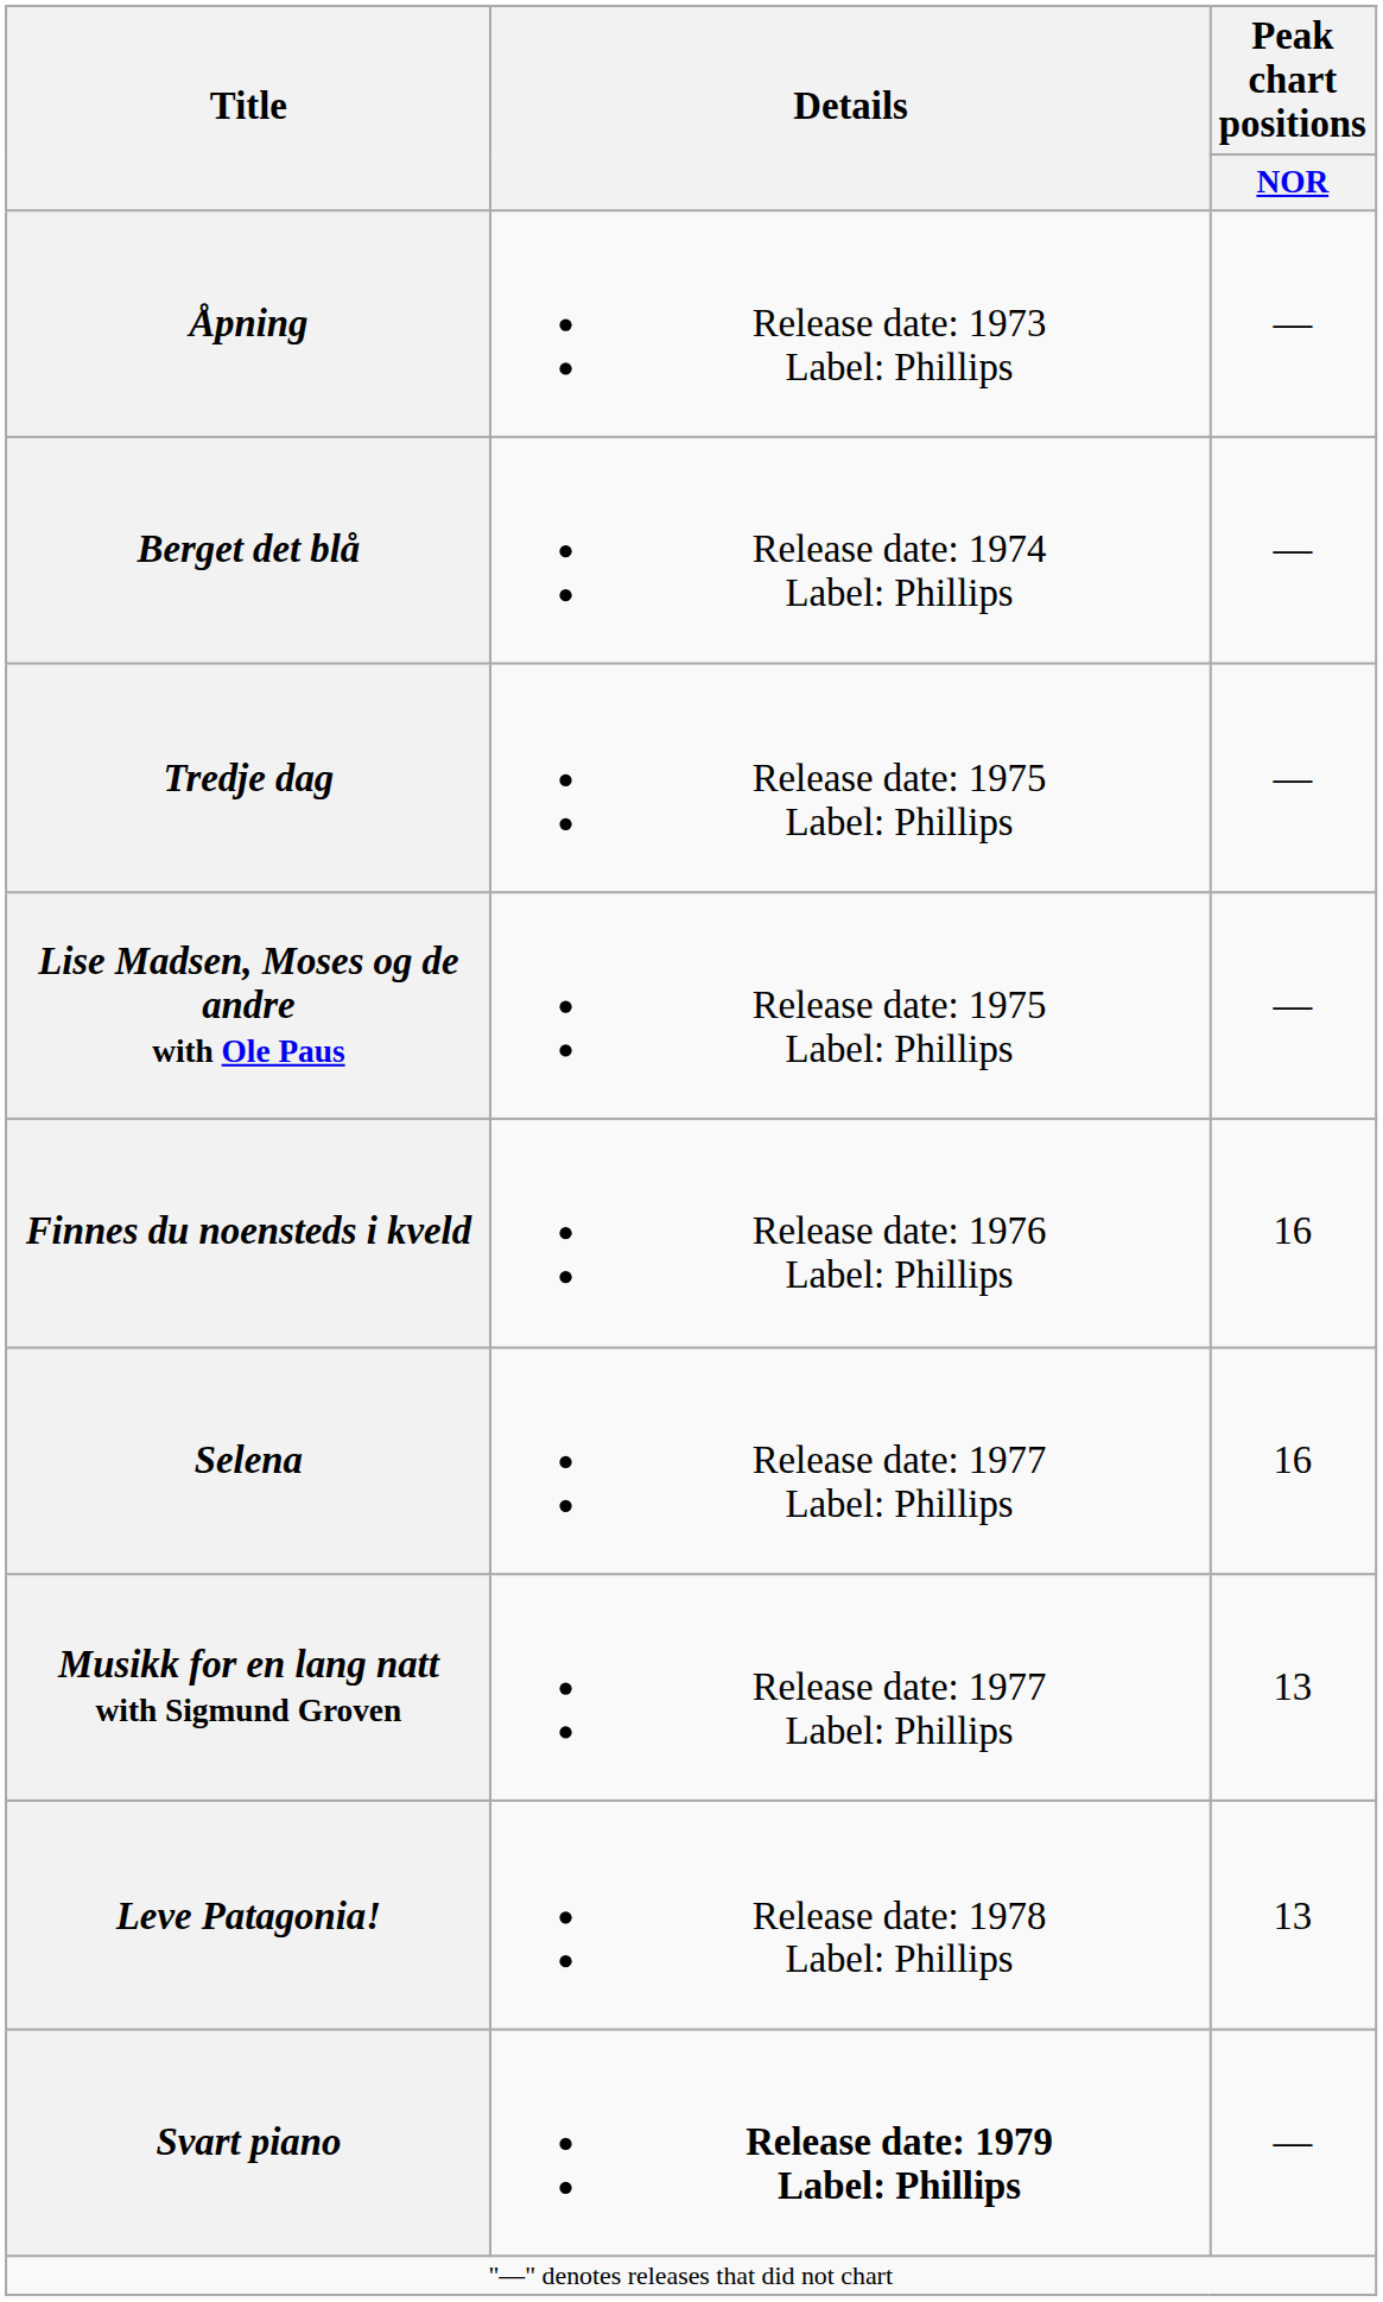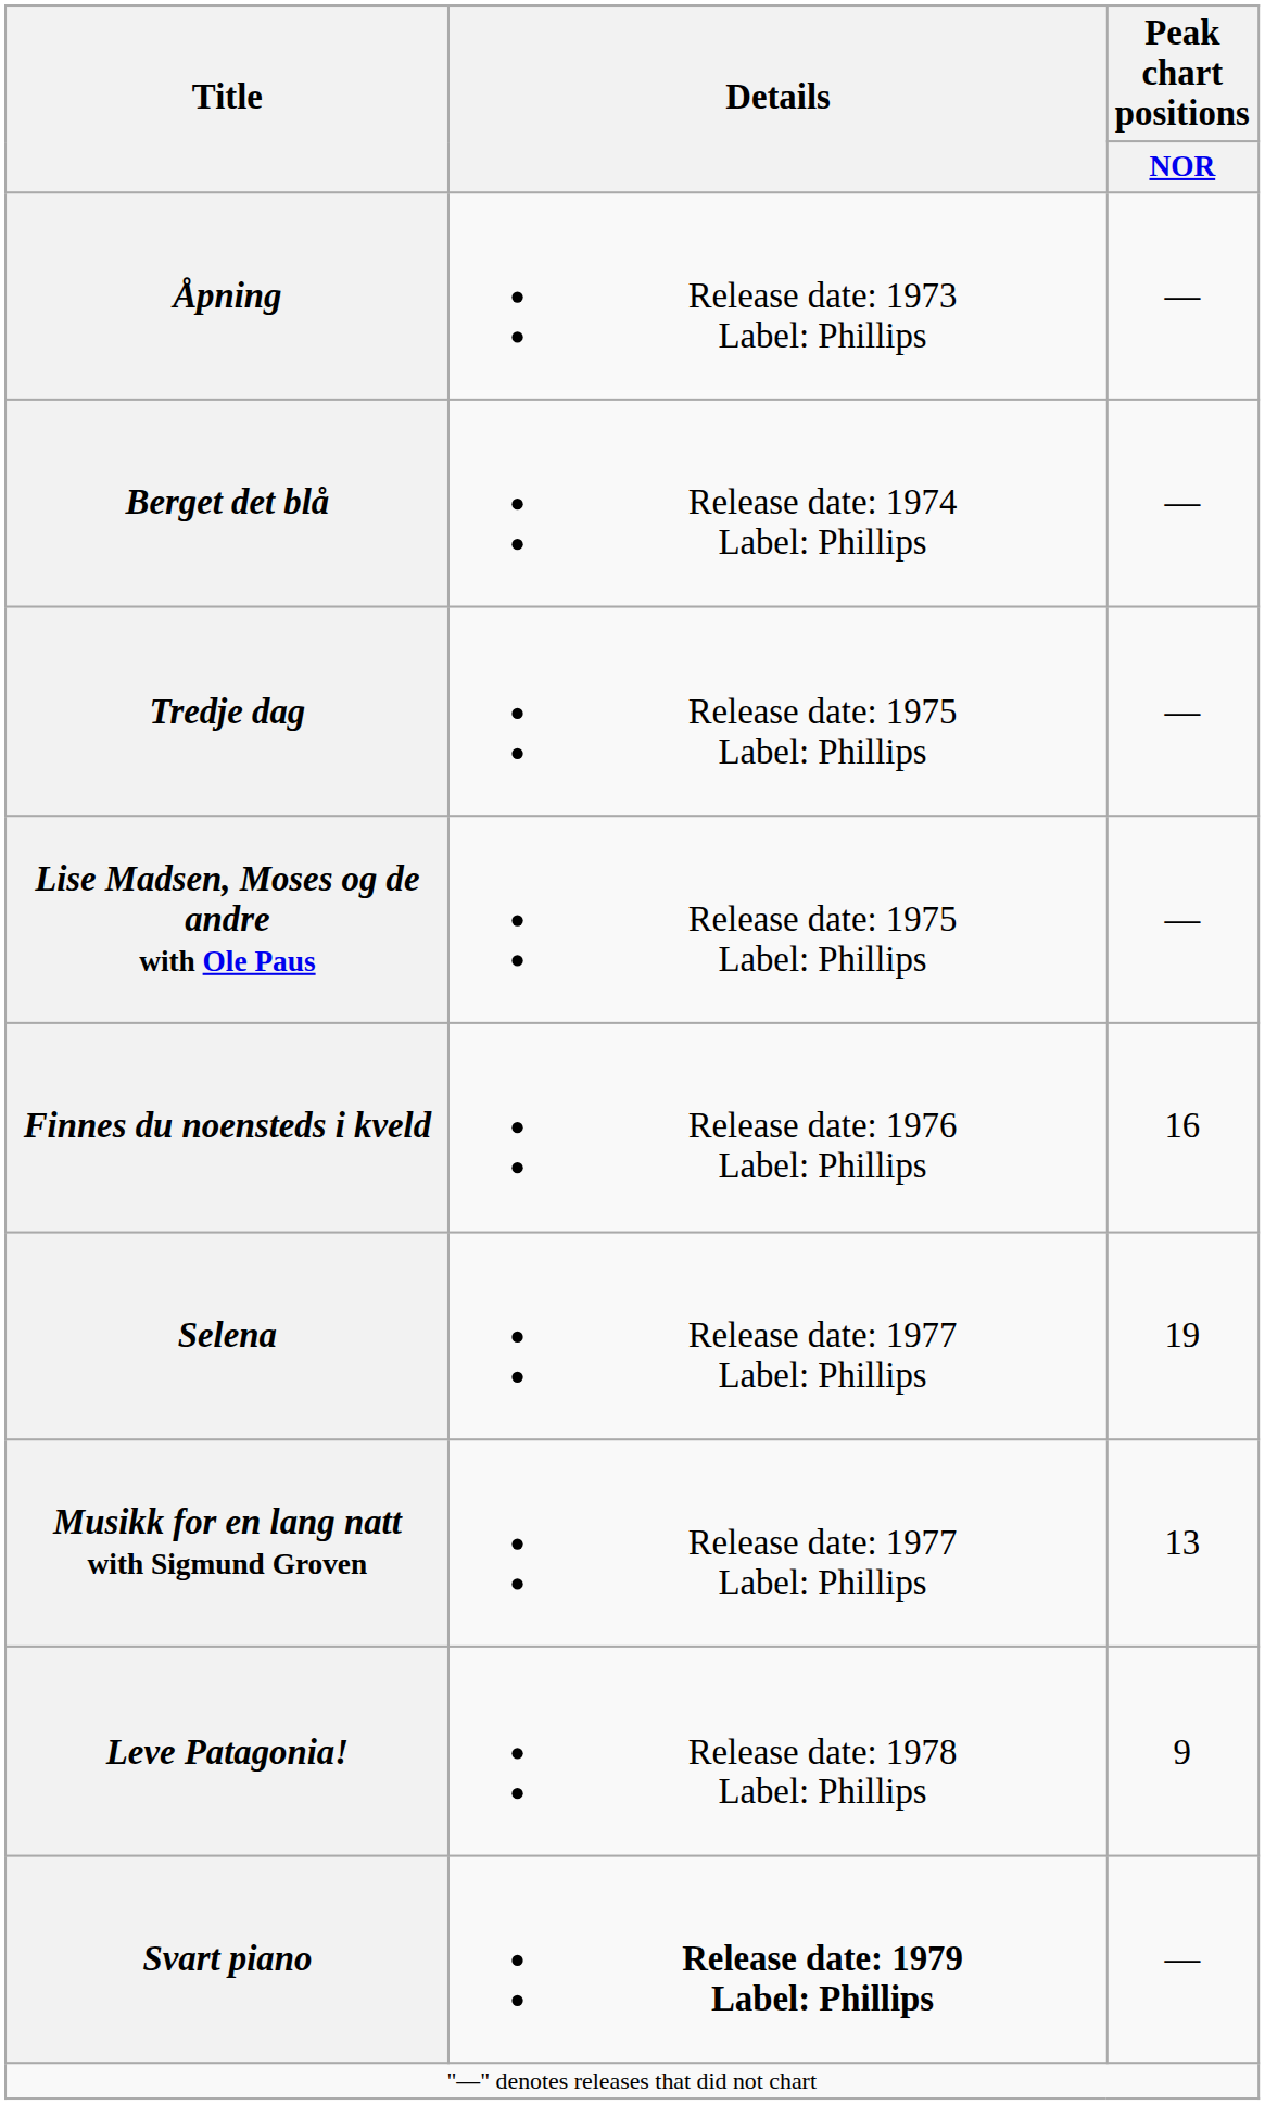Selena | Peak chart positions / NOR: 16 -> 19
Leve Patagonia! | Peak chart positions / NOR: 13 -> 9
